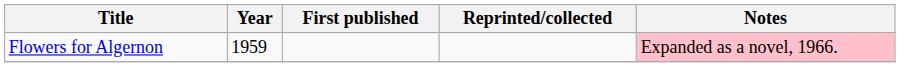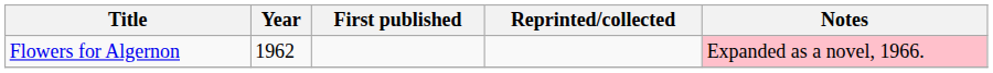Flowers for Algernon | Year: 1959 -> 1962
